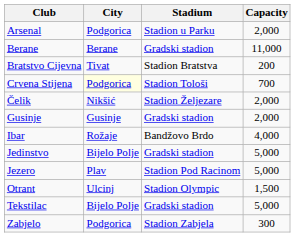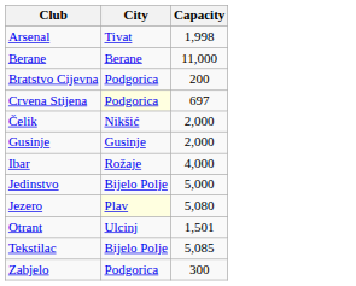- column: Stadium | Stadion u Parku | Gradski stadion | Stadion Bratstva | Stadion Tološi | Stadion Željezare | Gradski stadion | Bandžovo Brdo | Gradski stadion | Stadion Pod Racinom | Stadion Olympic | Gradski stadion | Stadion Zabjela
Arsenal | City: Podgorica -> Tivat
Arsenal | Capacity: 2,000 -> 1,998
Bratstvo Cijevna | City: Tivat -> Podgorica
Crvena Stijena | Capacity: 700 -> 697
Jezero | City: no background -> lightyellow background
Jezero | Capacity: 5,000 -> 5,080
Otrant | Capacity: 1,500 -> 1,501
Tekstilac | Capacity: 5,000 -> 5,085
